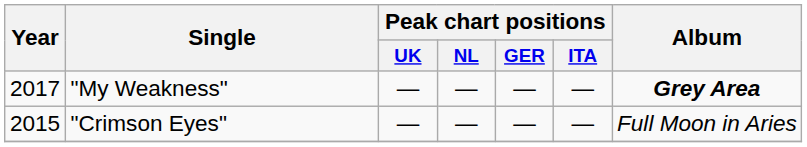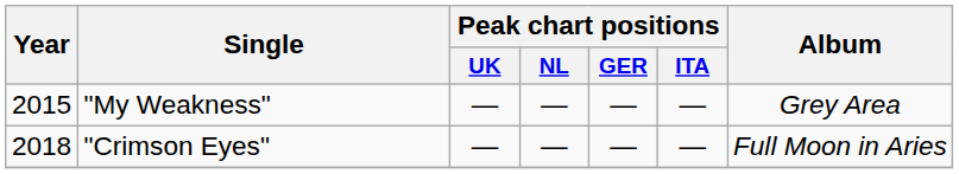"My Weakness" | Year: 2017 -> 2015
"My Weakness" | Album: bold -> normal
"Crimson Eyes" | Year: 2015 -> 2018
